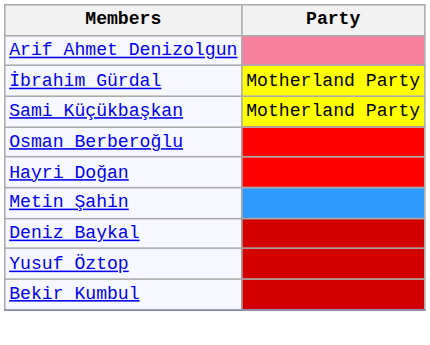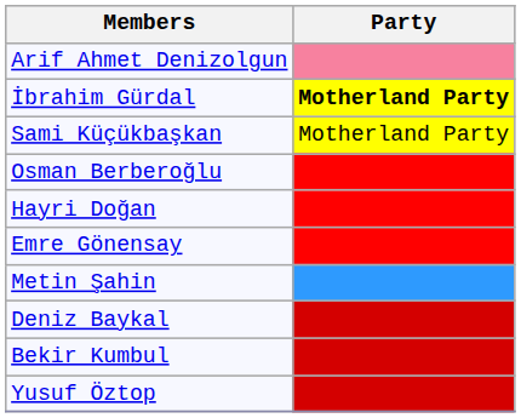İbrahim Gürdal | Party: normal -> bold
+ row: Emre Gönensay
rows swapped: Bekir Kumbul <-> Yusuf Öztop
